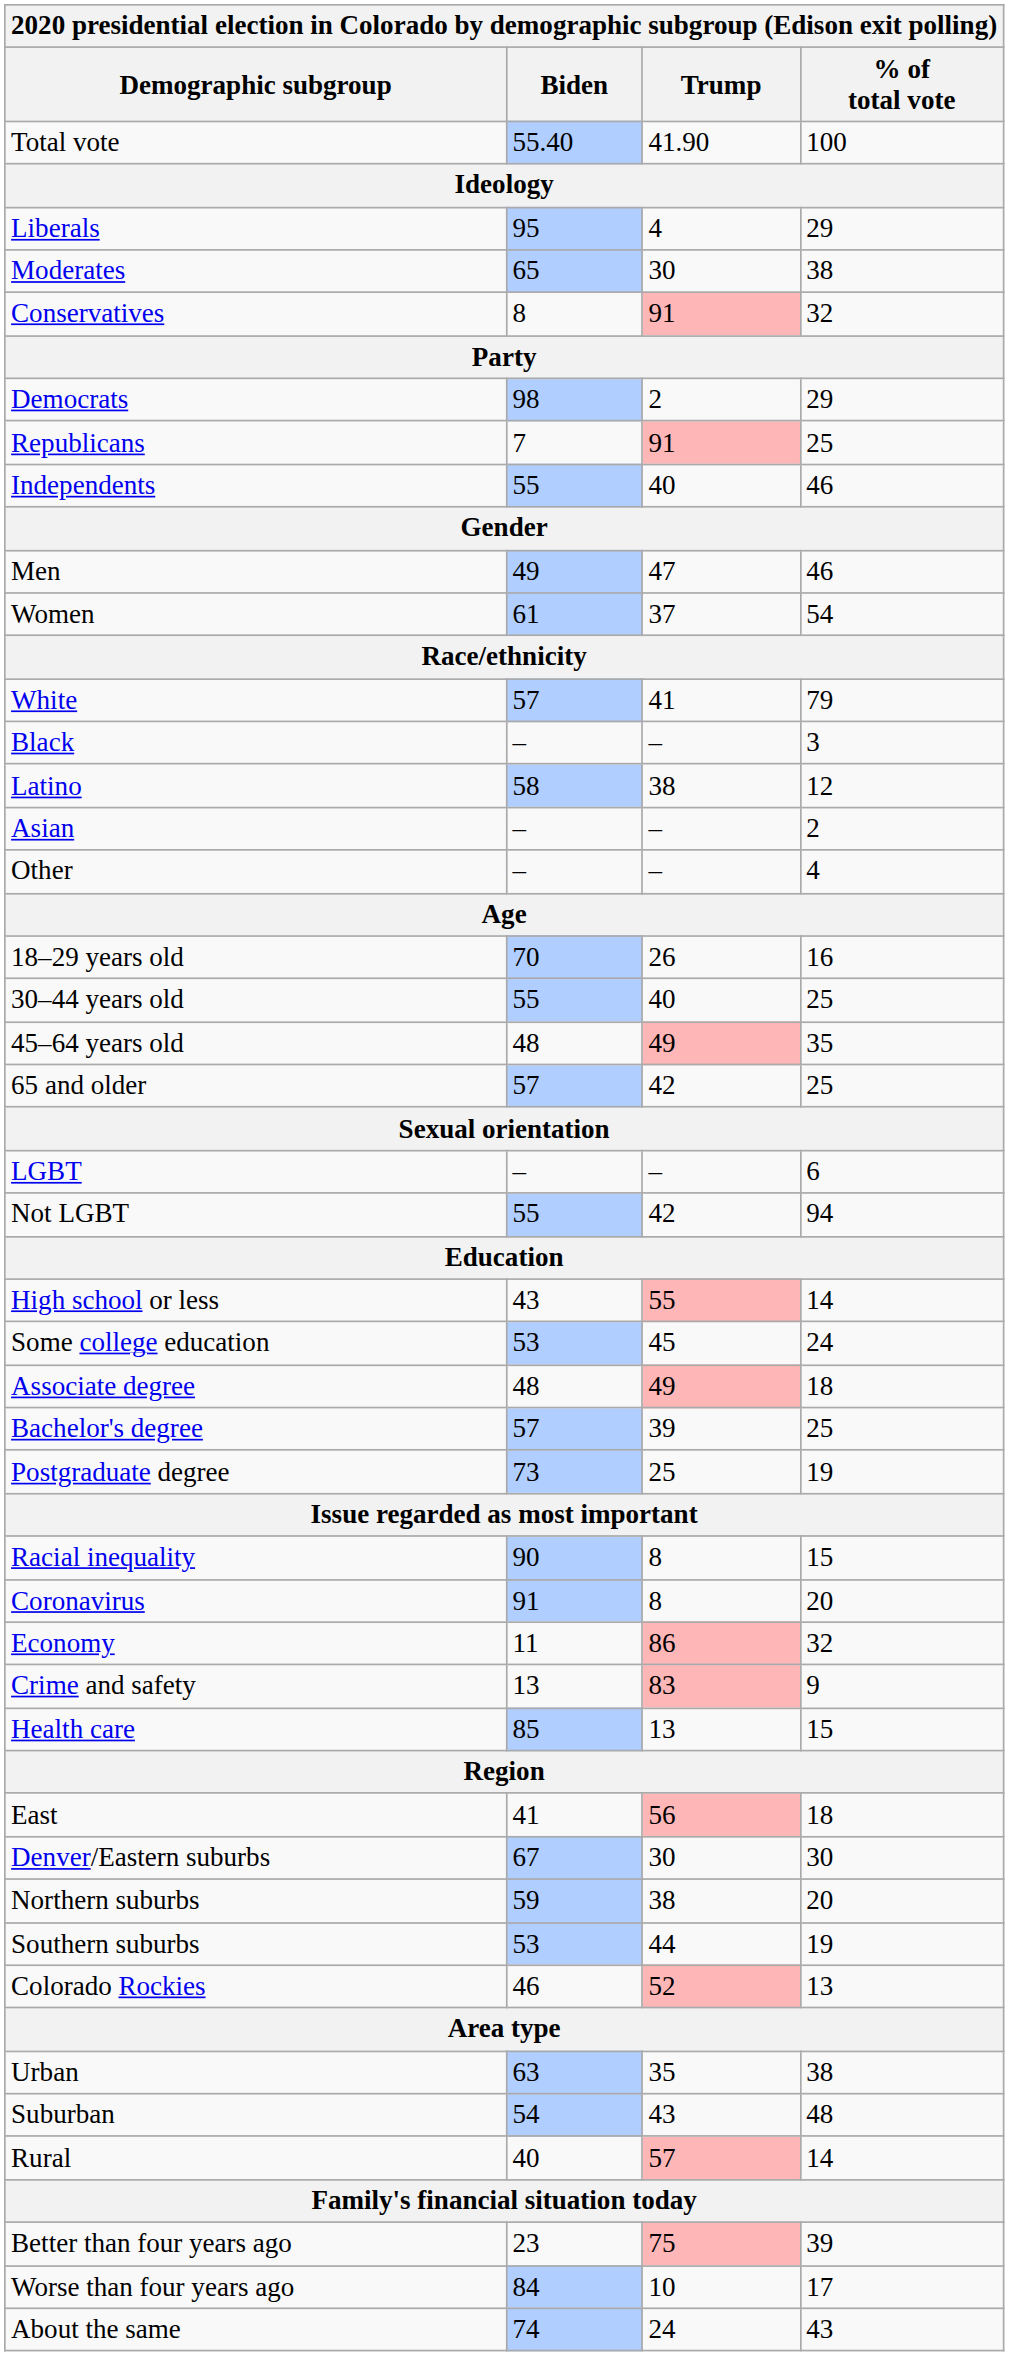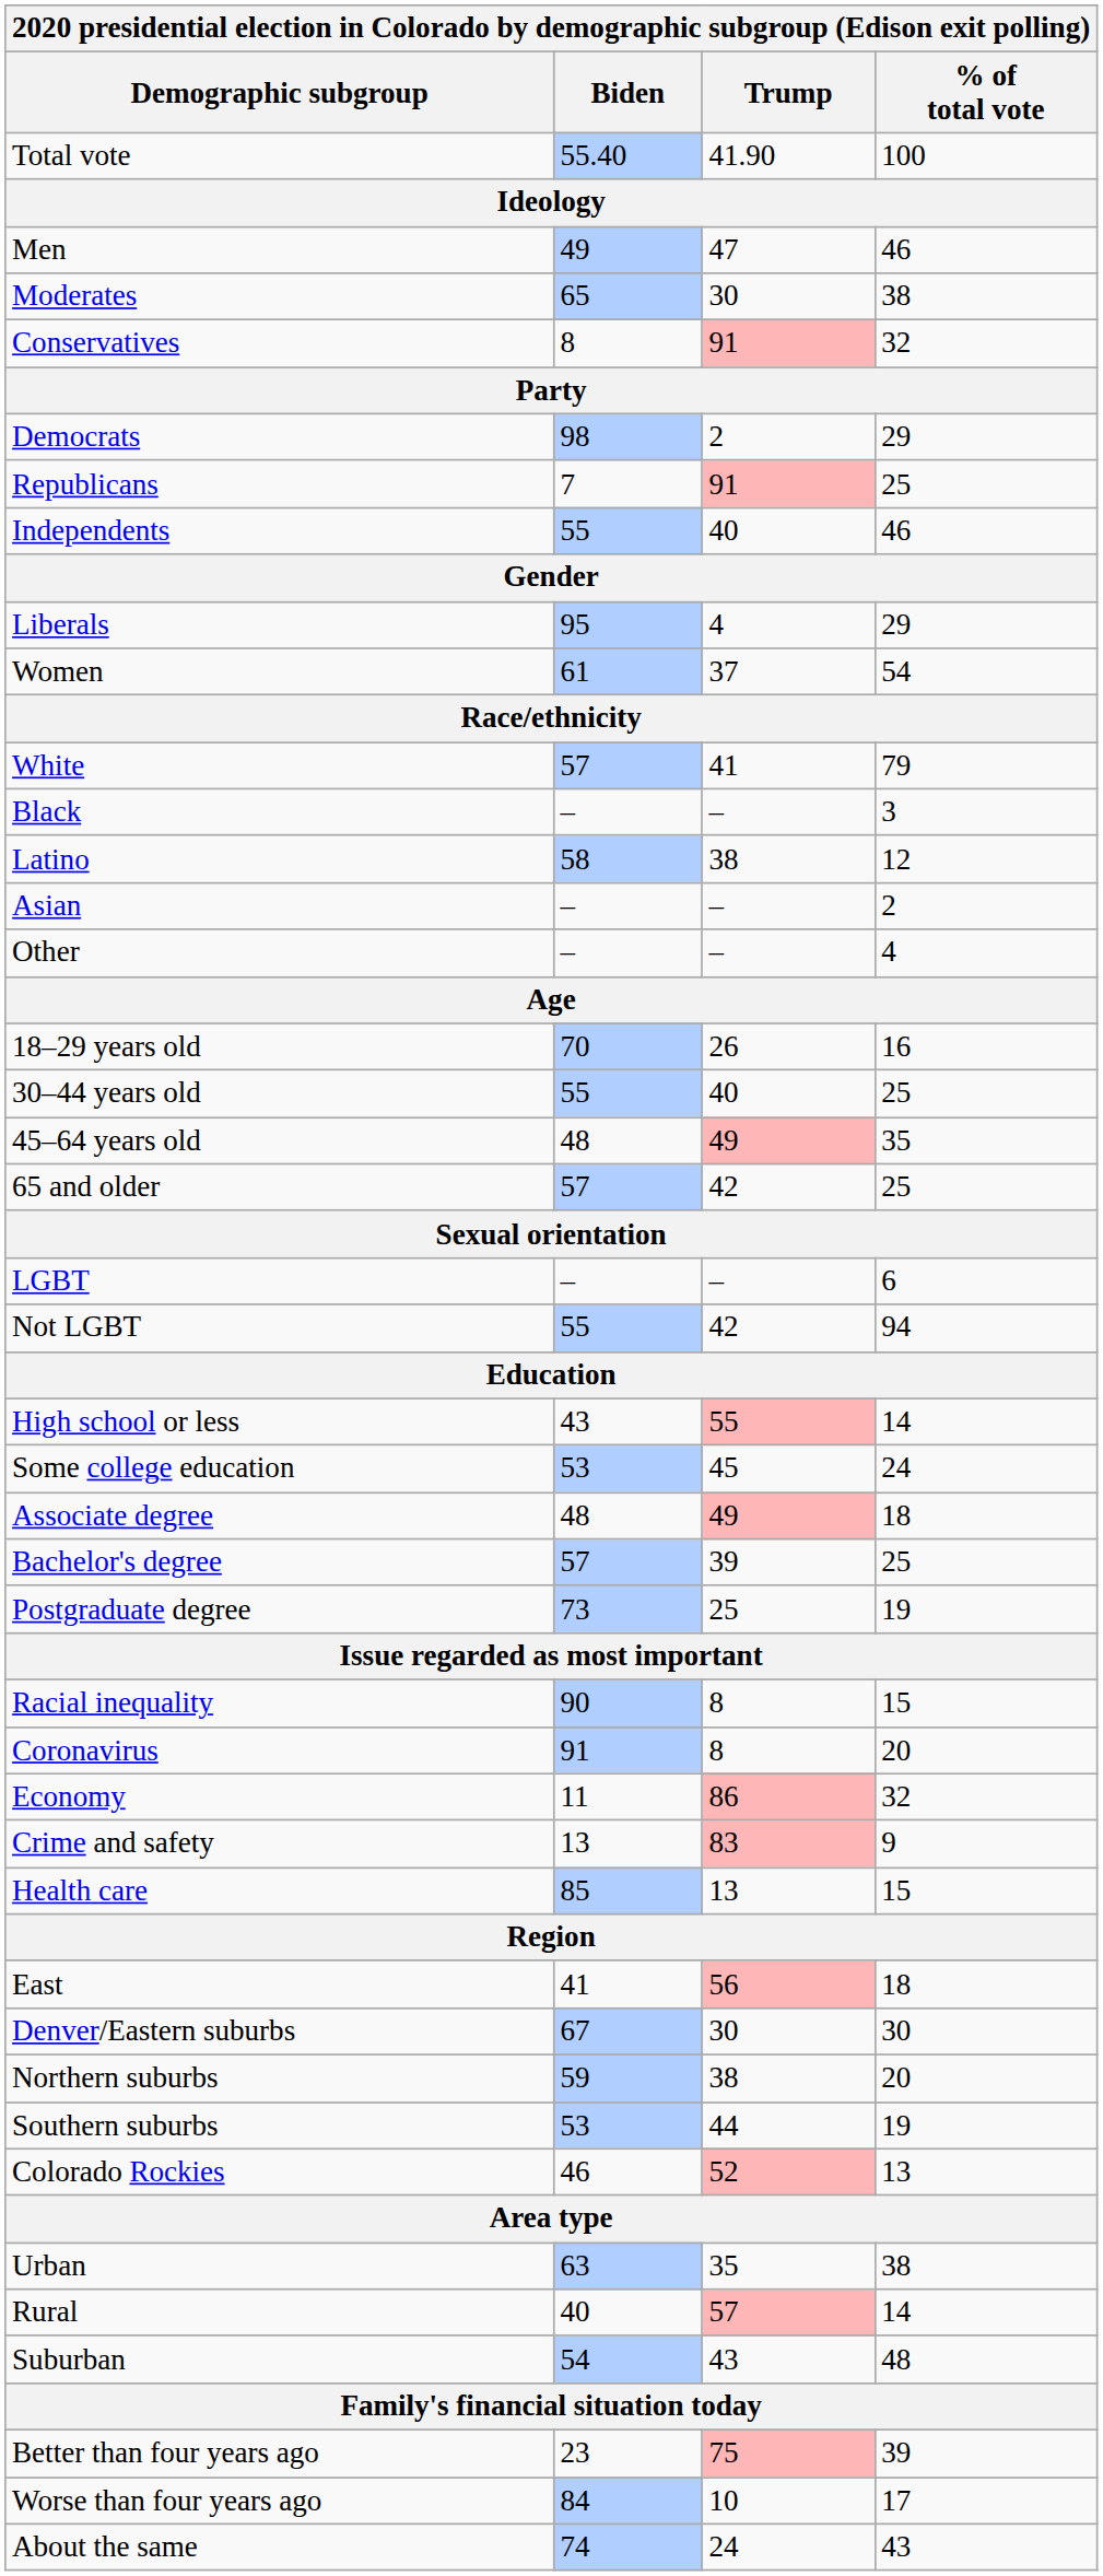rows swapped: Liberals <-> Men
rows swapped: Suburban <-> Rural
